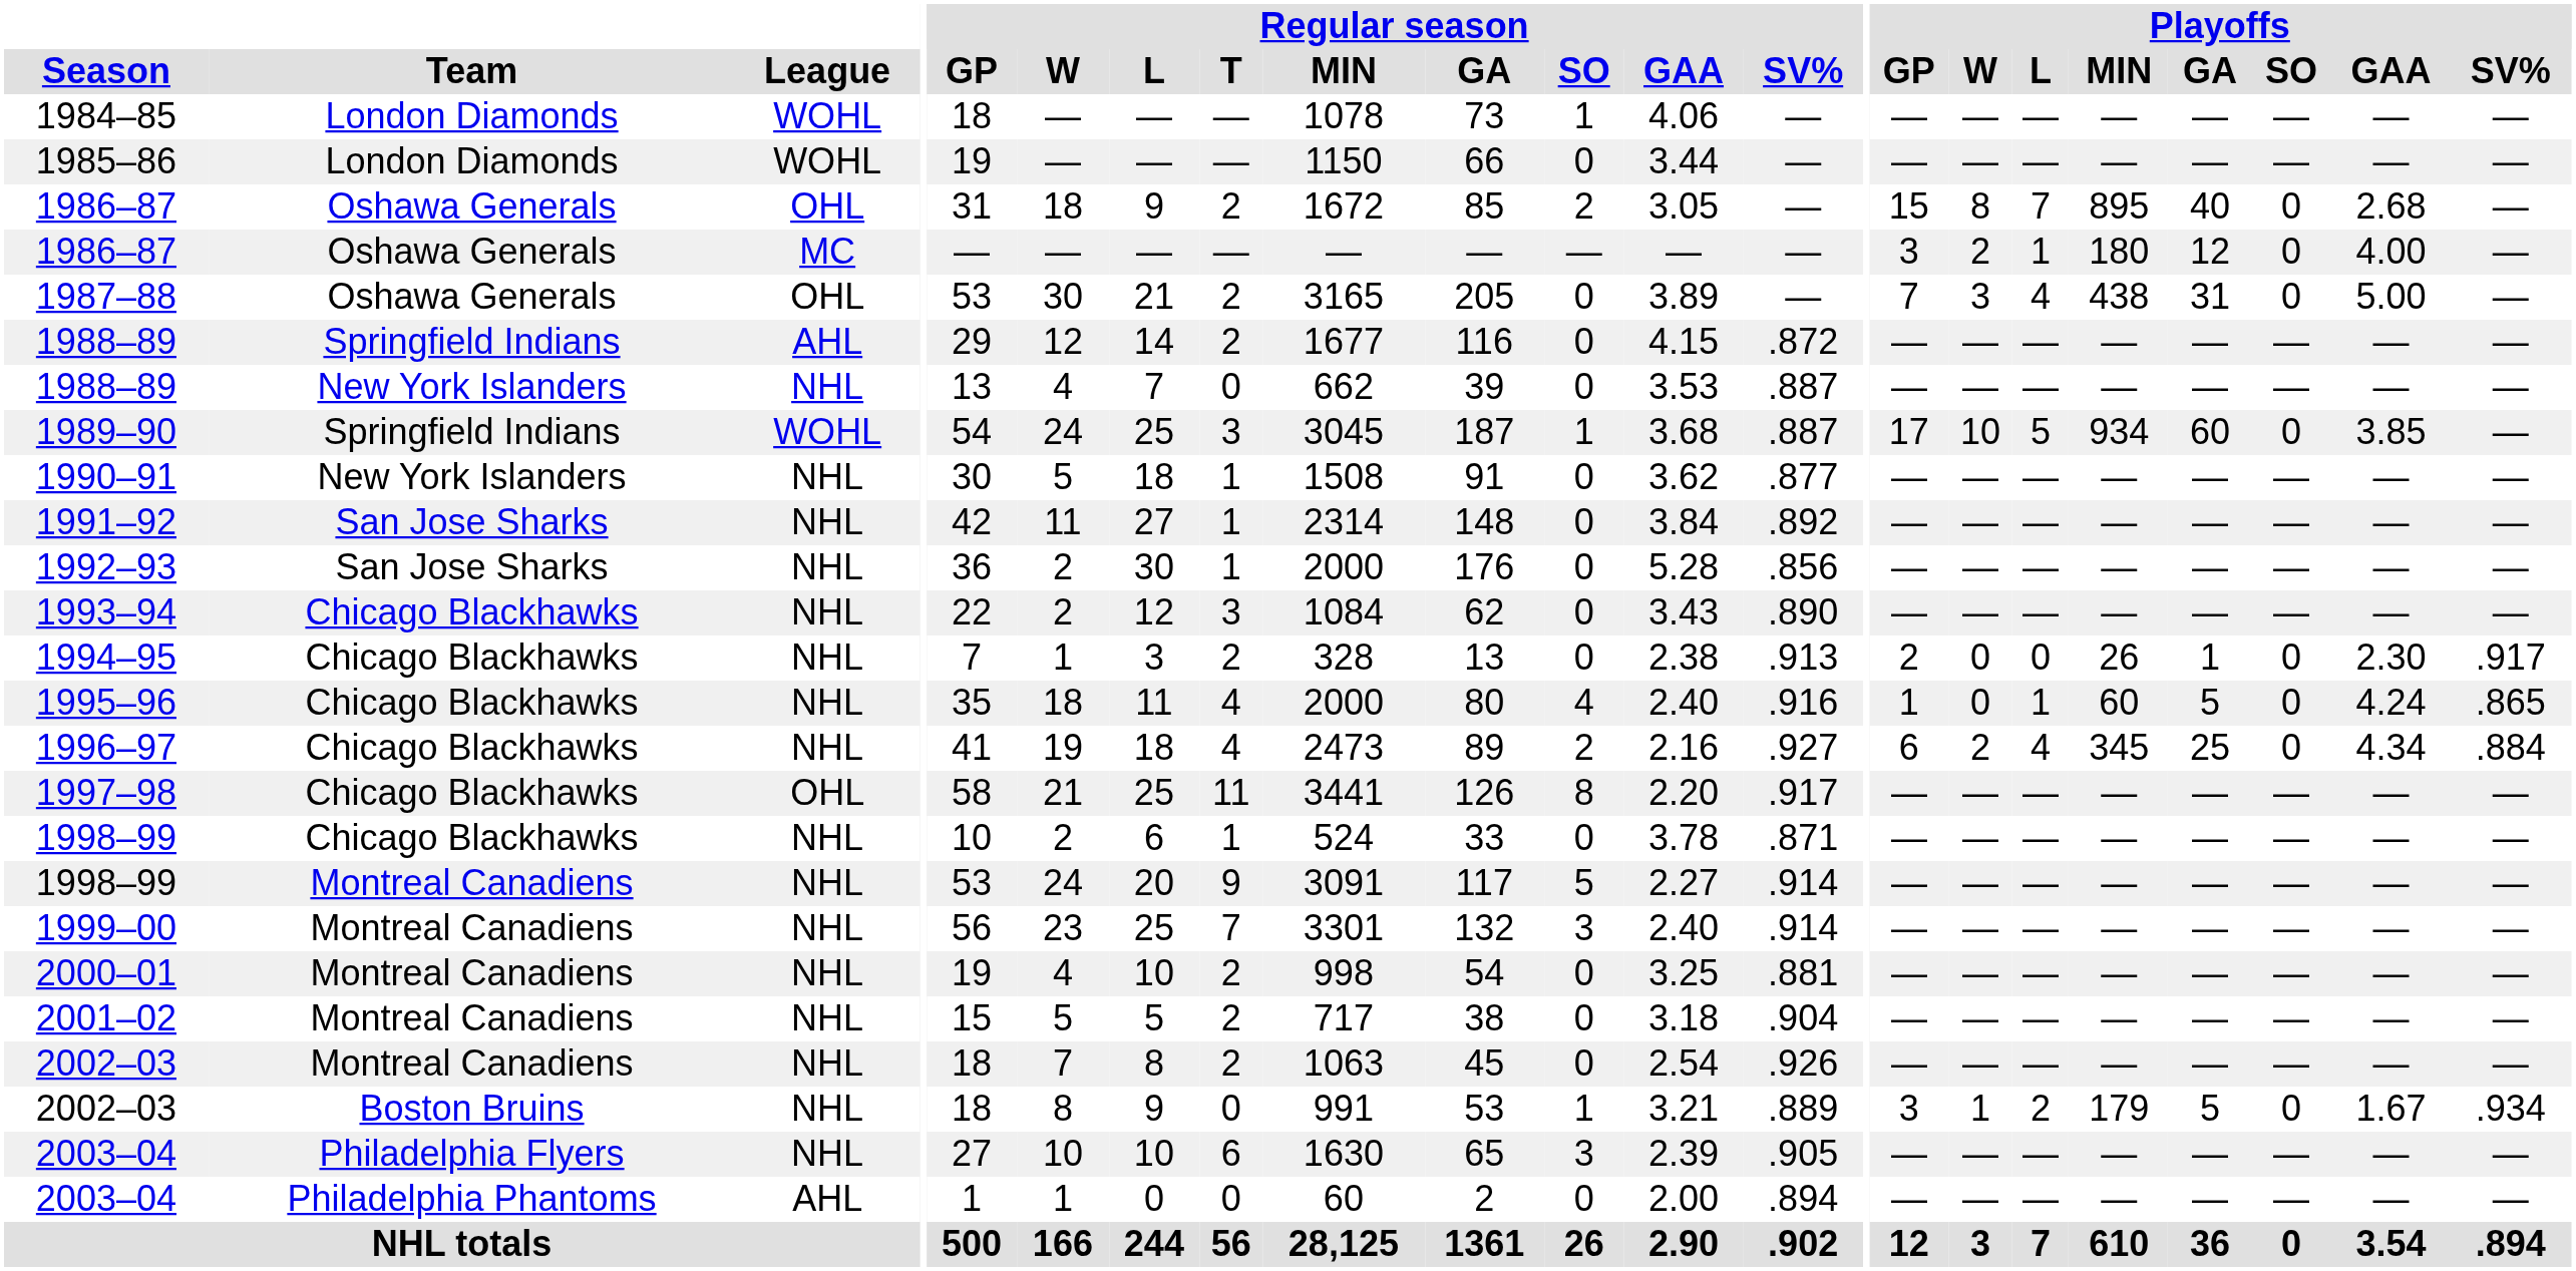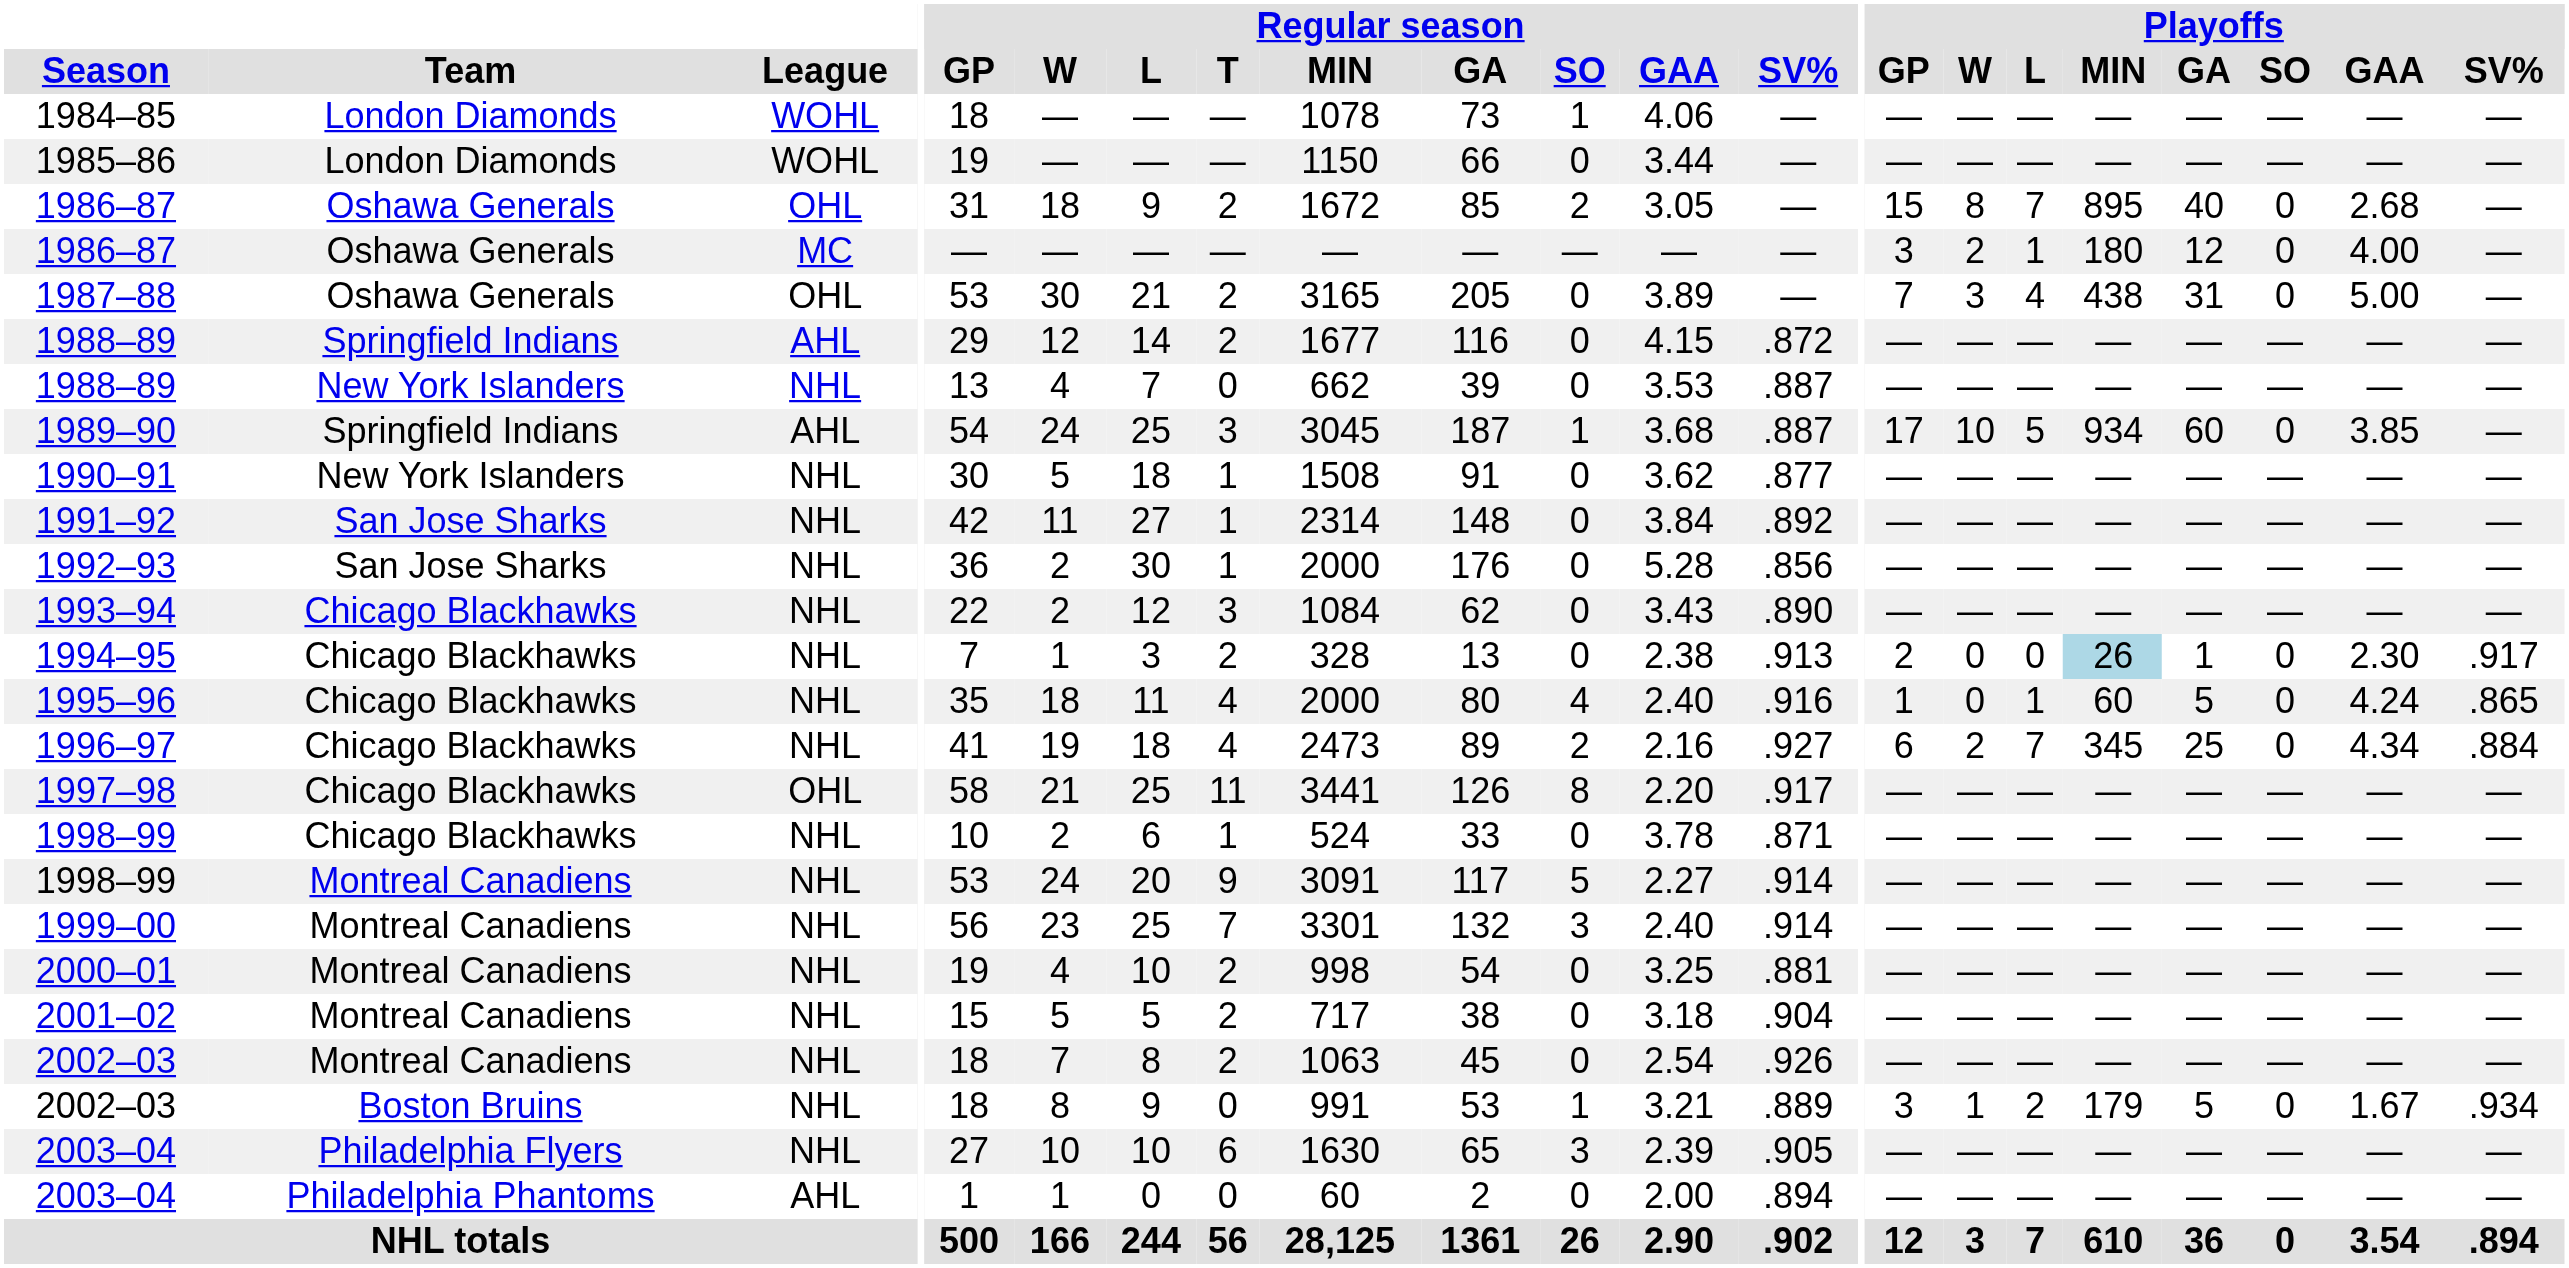1989–90 | League: WOHL -> AHL
1994–95 | Playoffs / MIN: no background -> lightblue background
1996–97 | Playoffs / L: 4 -> 7
